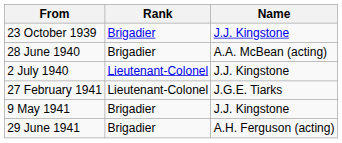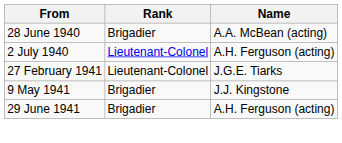- row: 23 October 1939 | Brigadier | J.J. Kingstone
2 July 1940 | Name: J.J. Kingstone -> A.H. Ferguson (acting)
